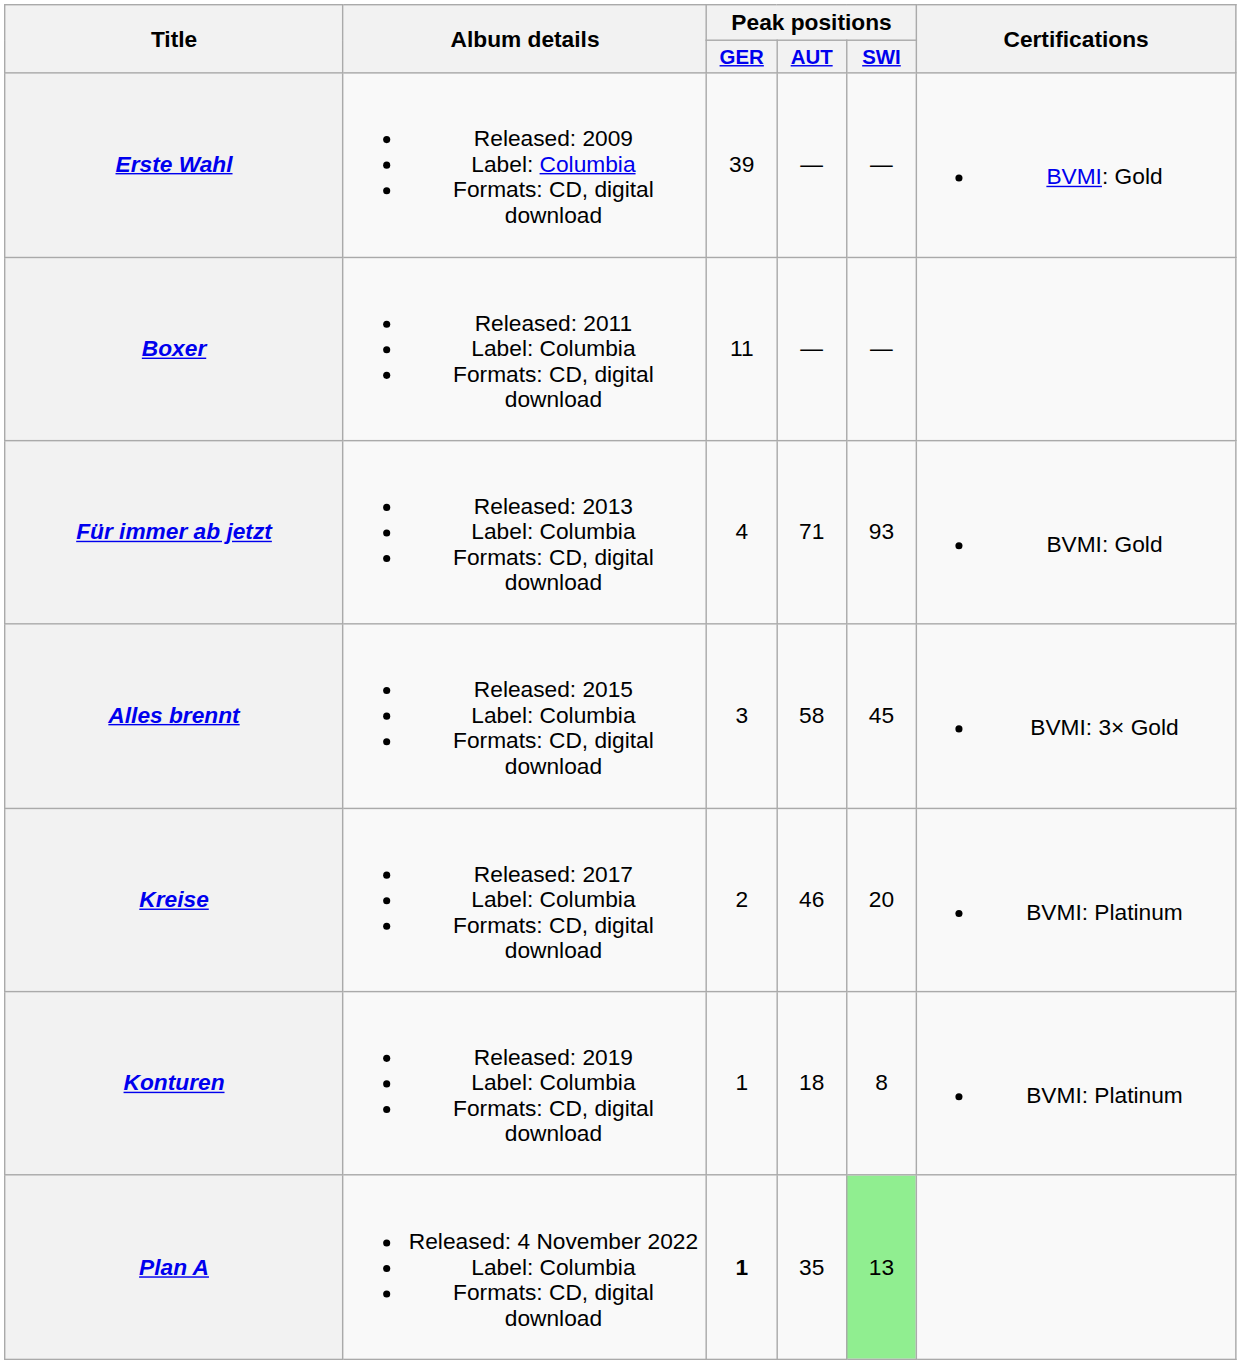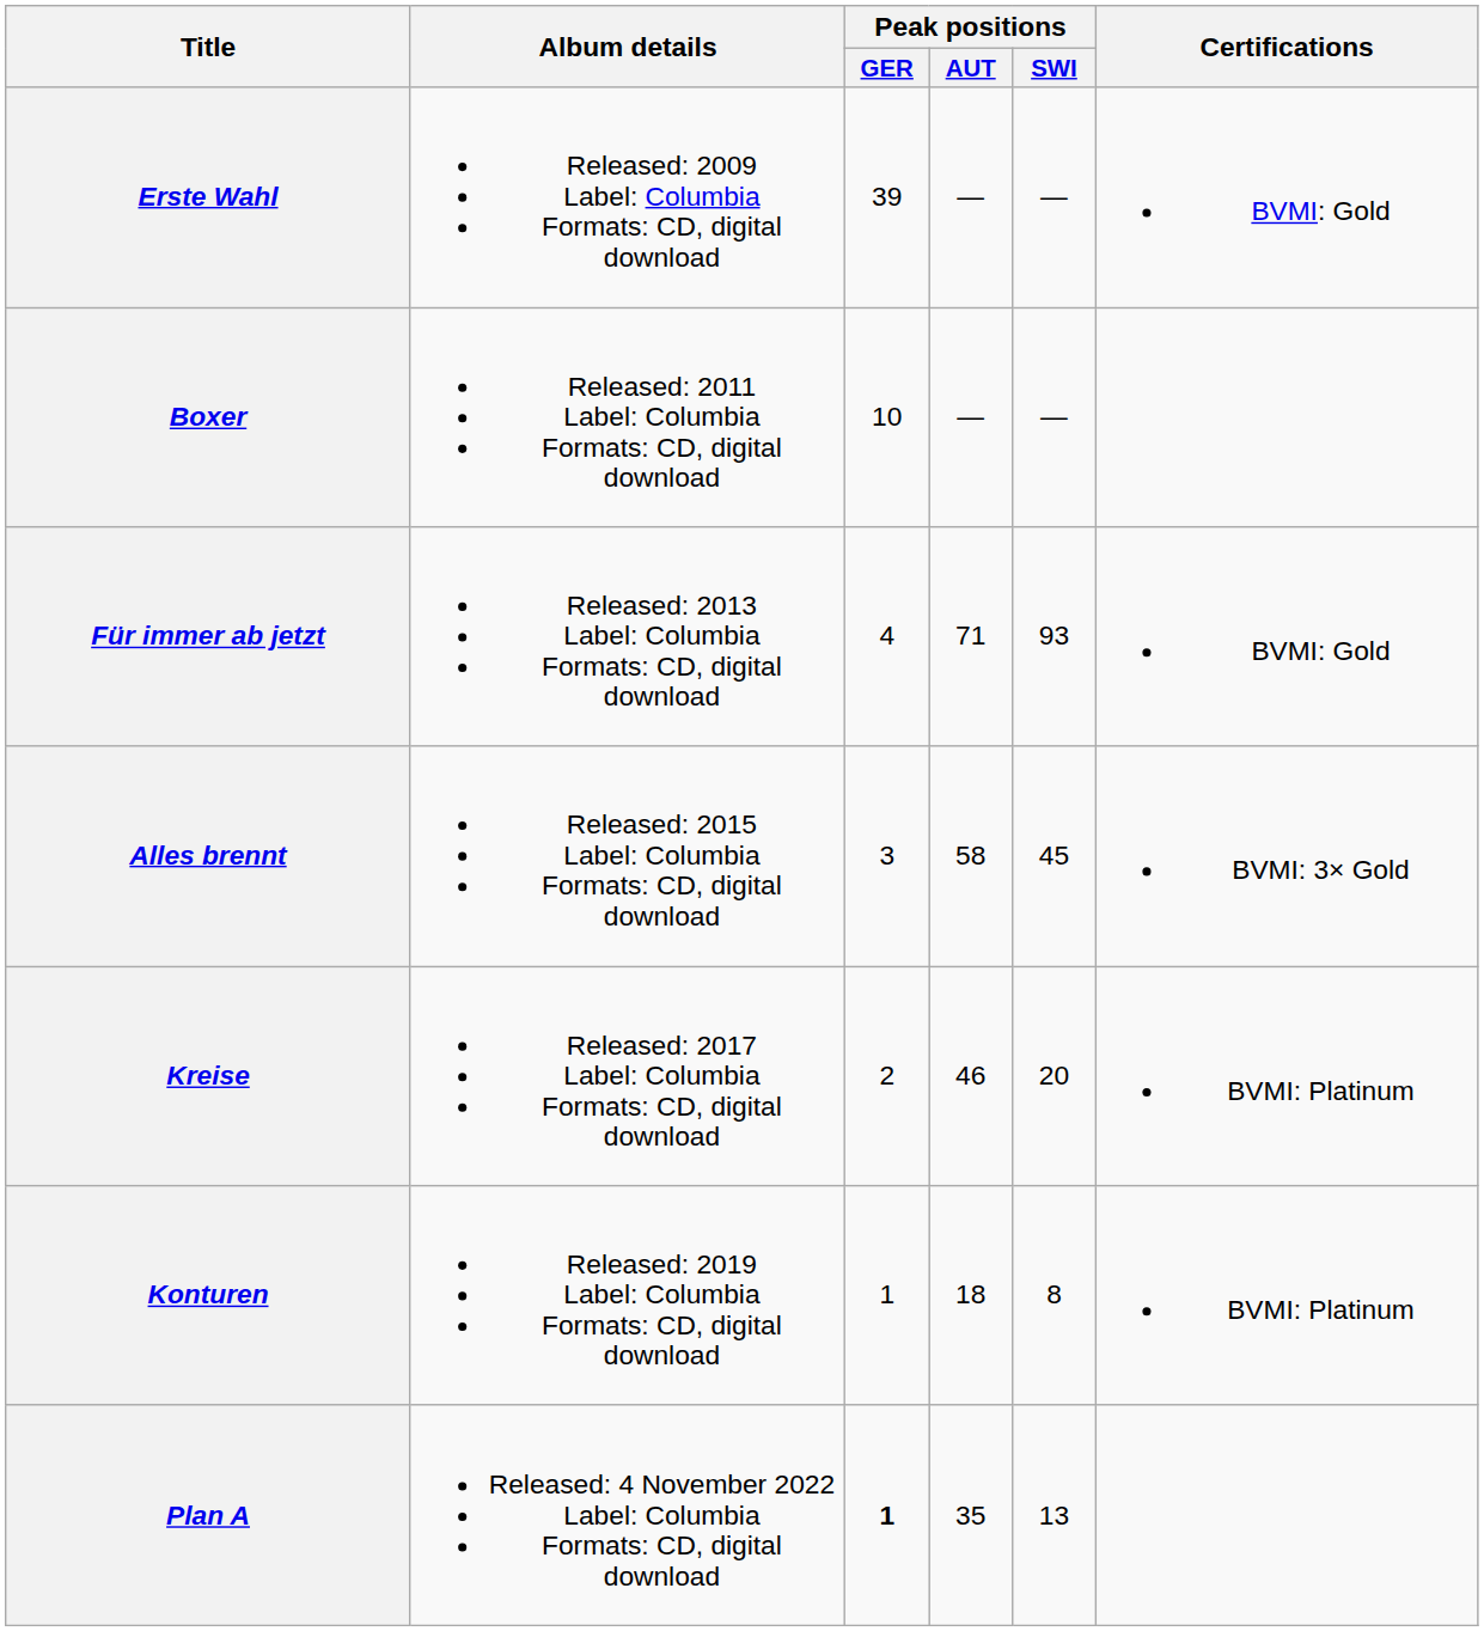Boxer | Peak positions / GER: 11 -> 10
Plan A | Peak positions / SWI: lightgreen background -> no background
